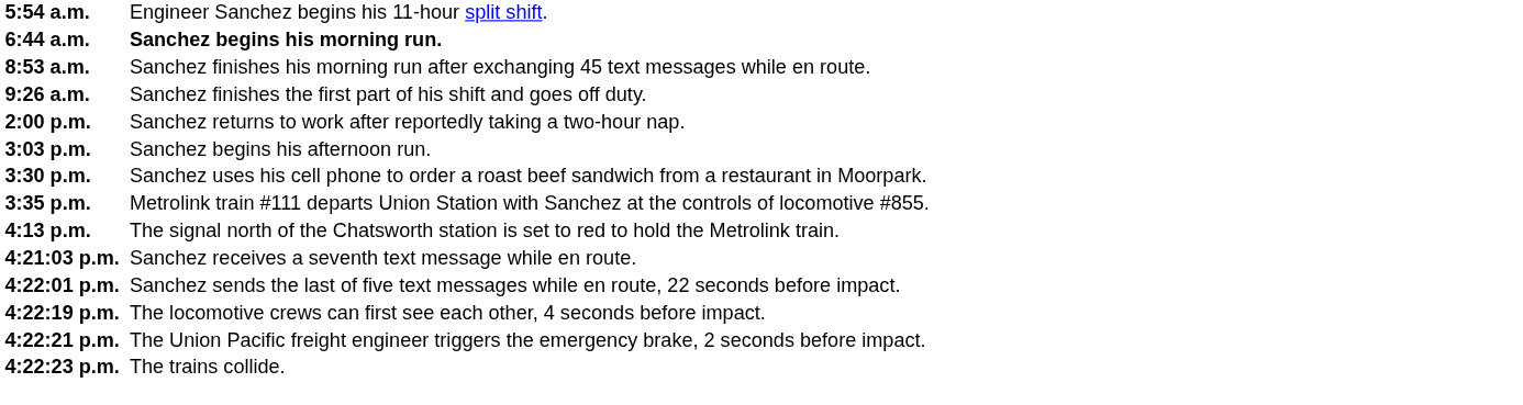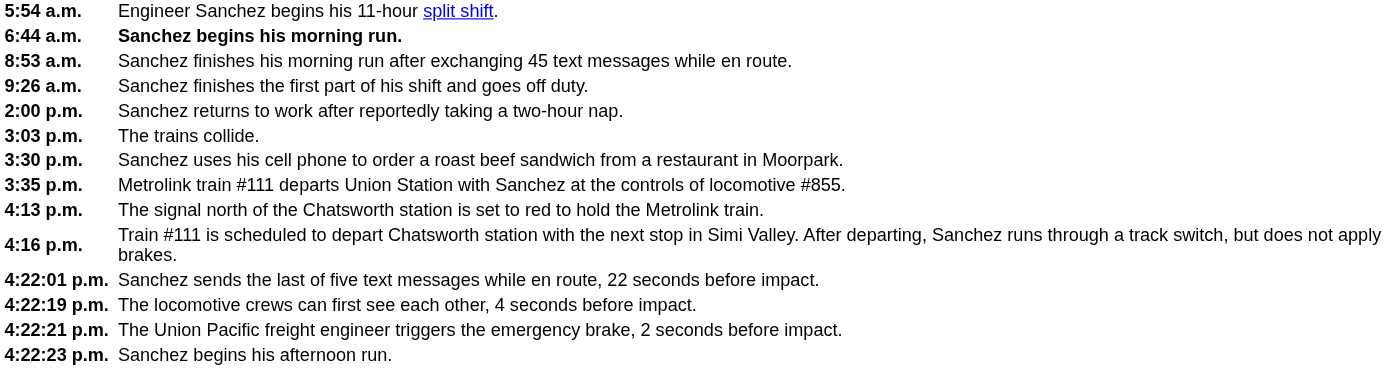3:03 p.m. | column 3: Sanchez begins his afternoon run. -> The trains collide.
+ row: 4:16 p.m. | Train #111 is scheduled to depart Chatsworth station with the next stop in Simi Valley. After departing, Sanchez runs through a track switch, but does not apply brakes.
- row: 4:21:03 p.m. | Sanchez receives a seventh text message while en route.
4:22:23 p.m. | column 3: The trains collide. -> Sanchez begins his afternoon run.
